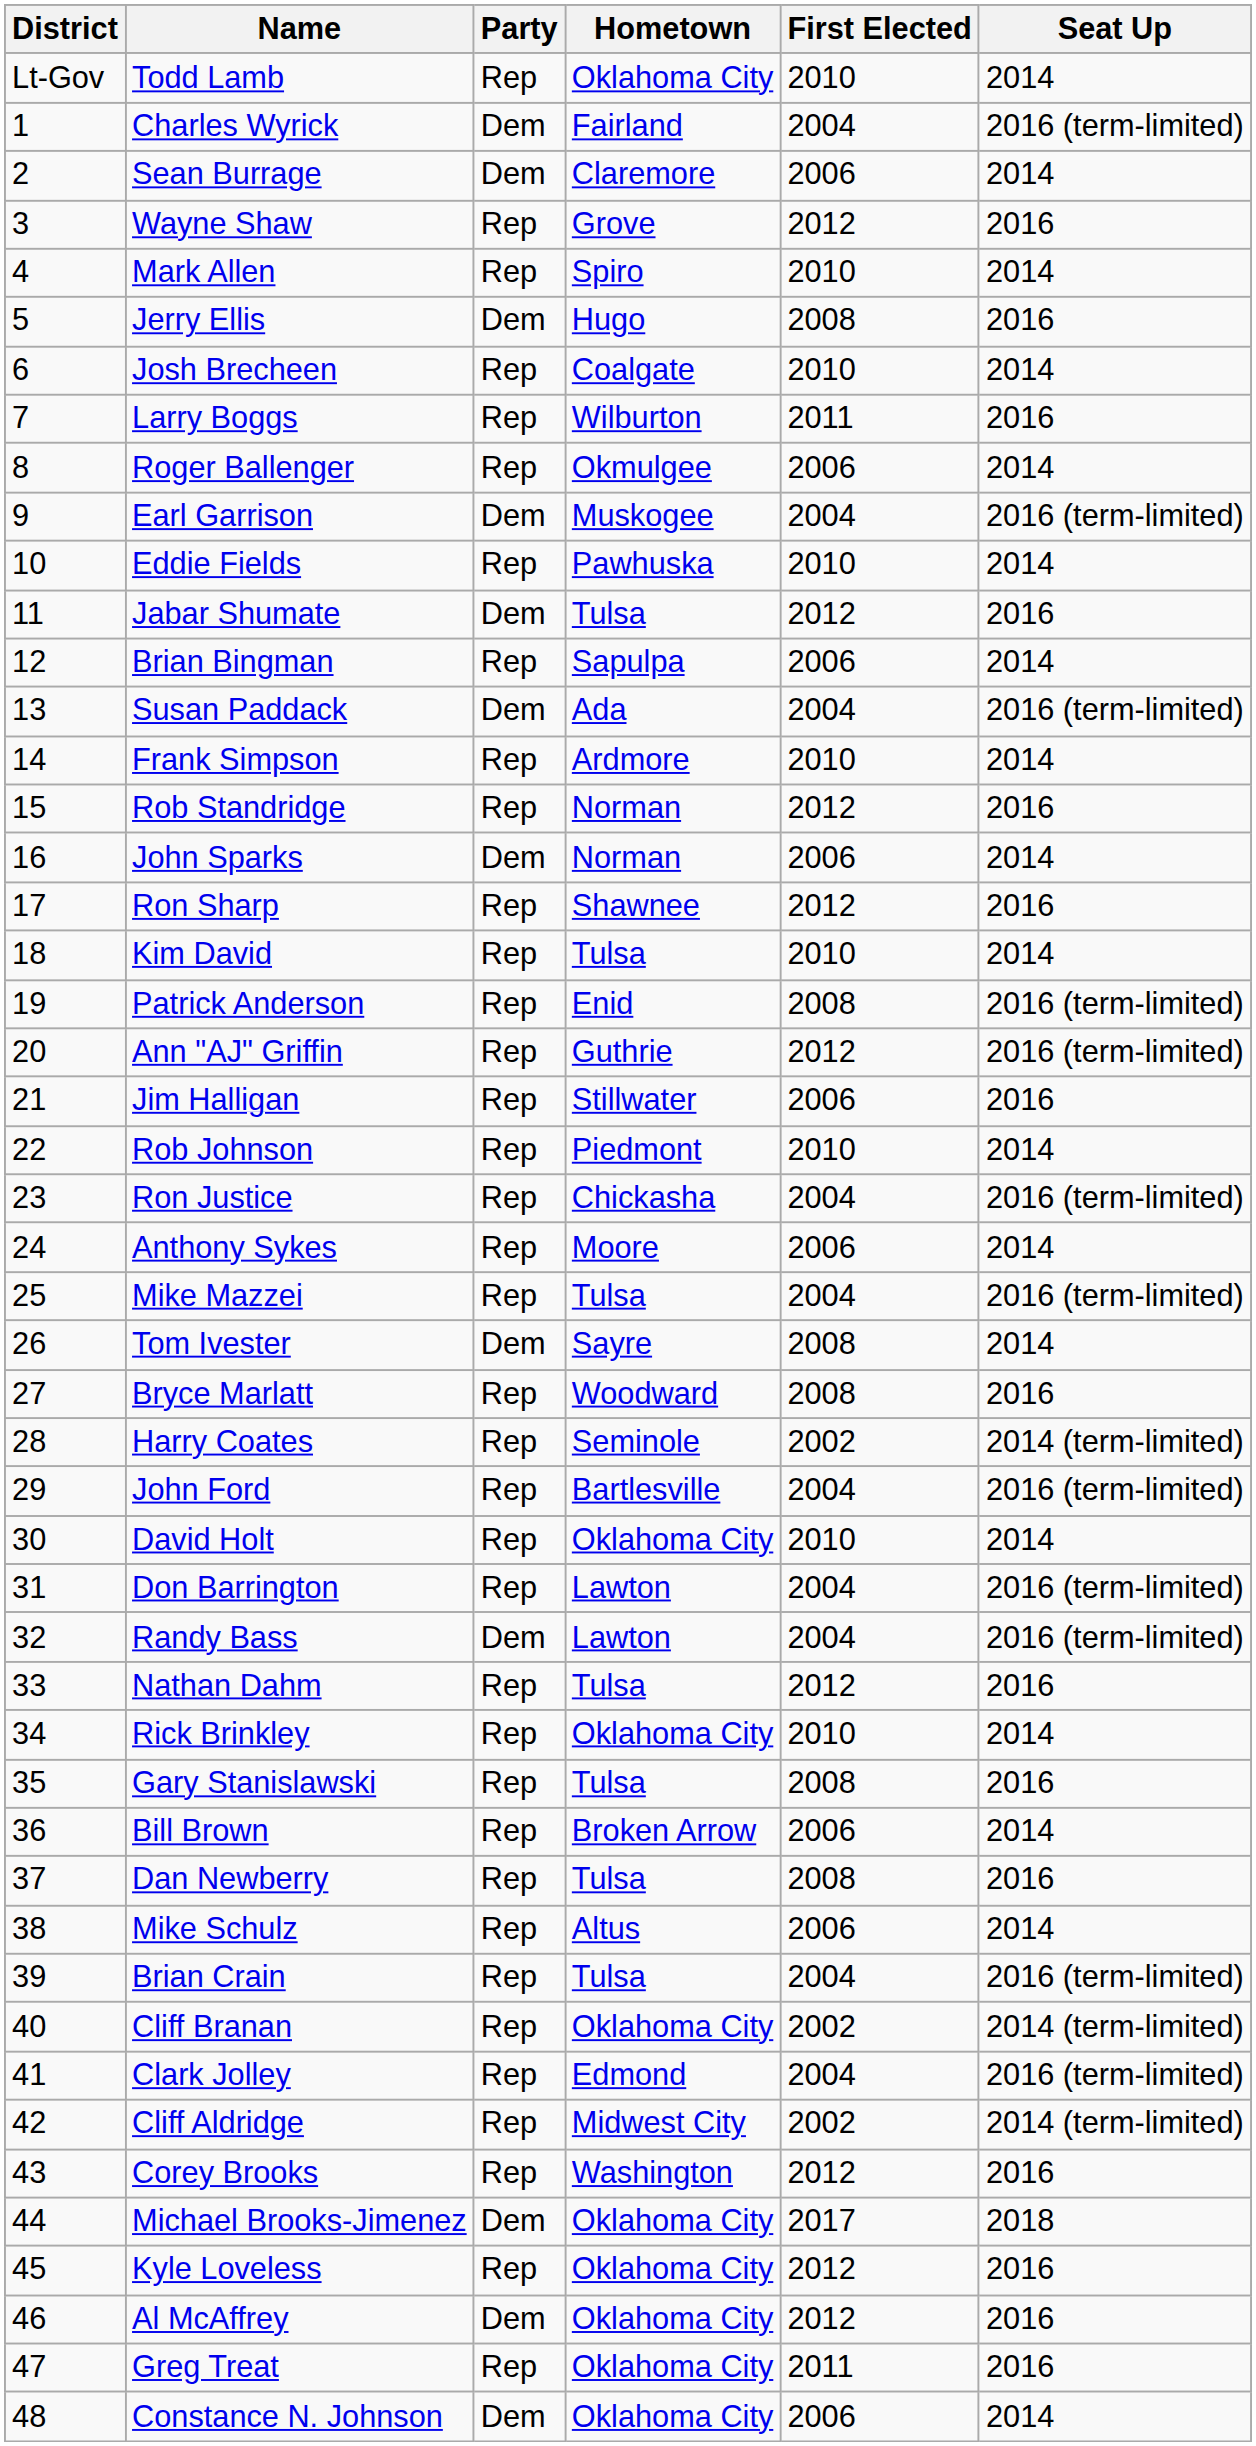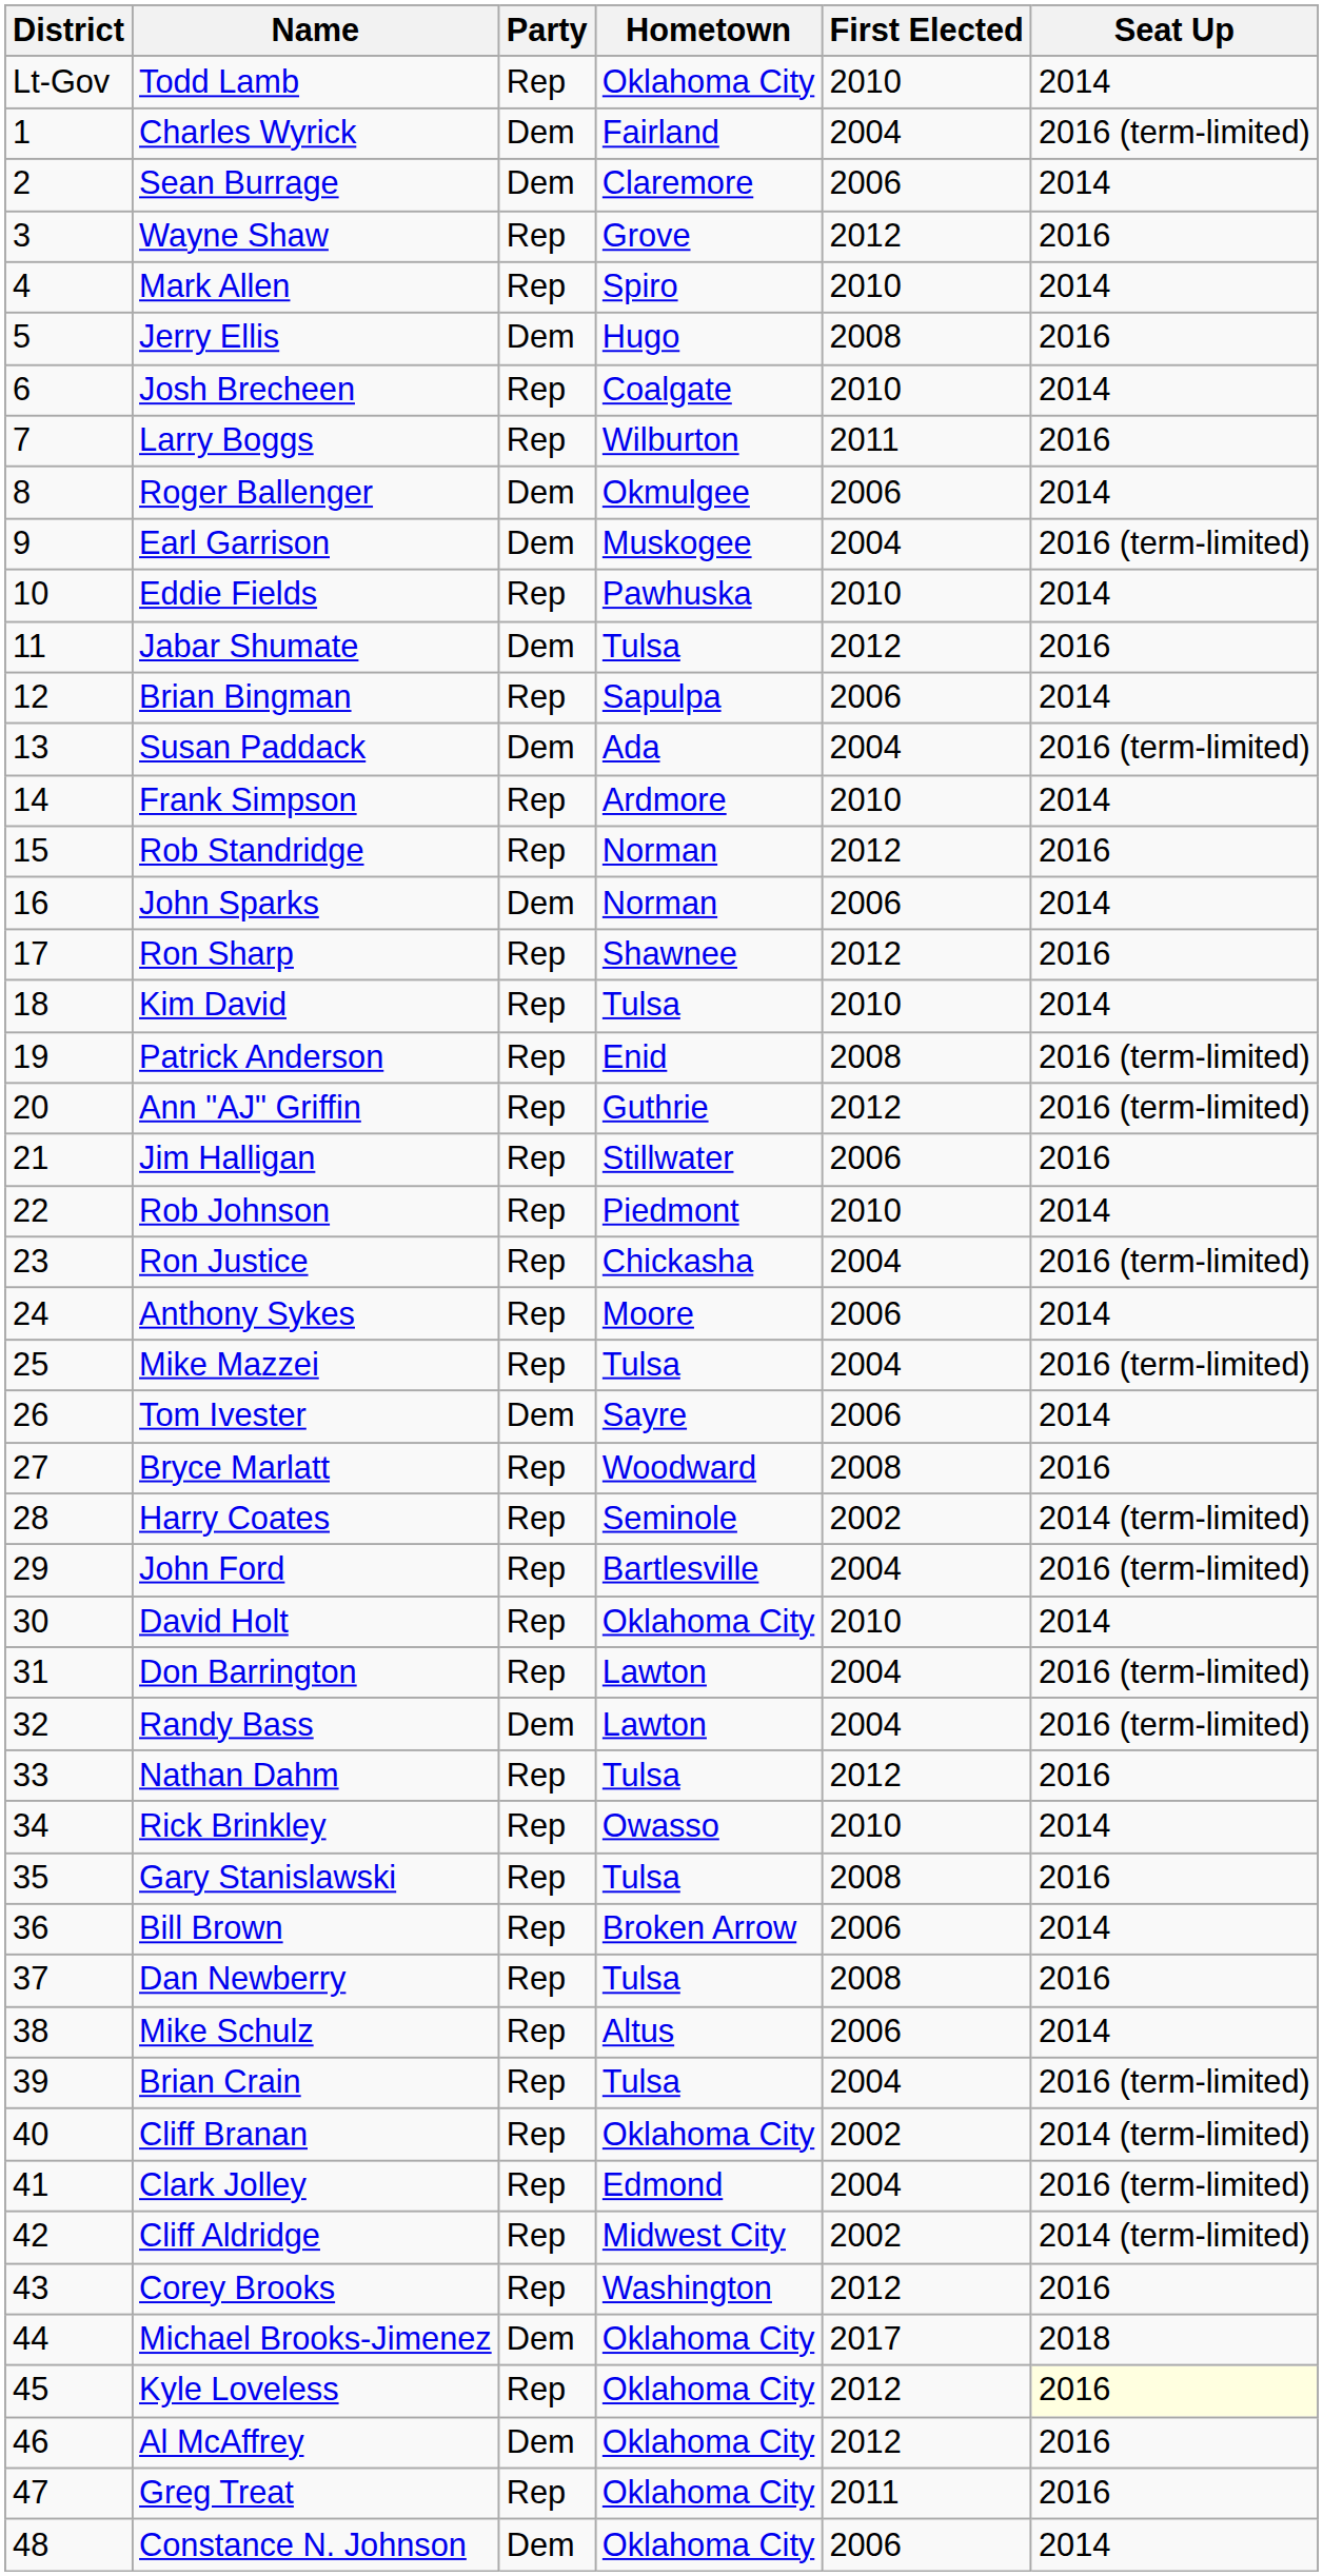Roger Ballenger | Party: Rep -> Dem
Tom Ivester | First Elected: 2008 -> 2006
Rick Brinkley | Hometown: Oklahoma City -> Owasso
Kyle Loveless | Seat Up: no background -> lightyellow background
